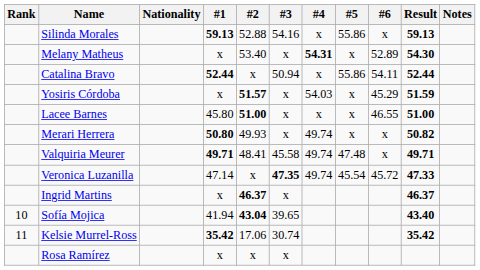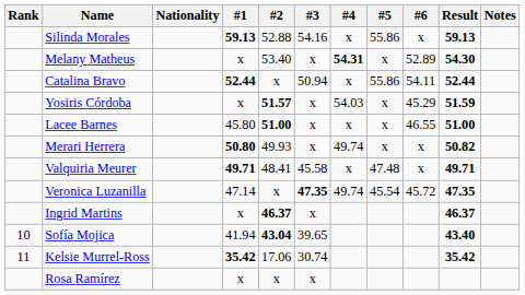Valquiria Meurer | #4: 49.74 -> x
Veronica Luzanilla | Result: 47.33 -> 47.35
